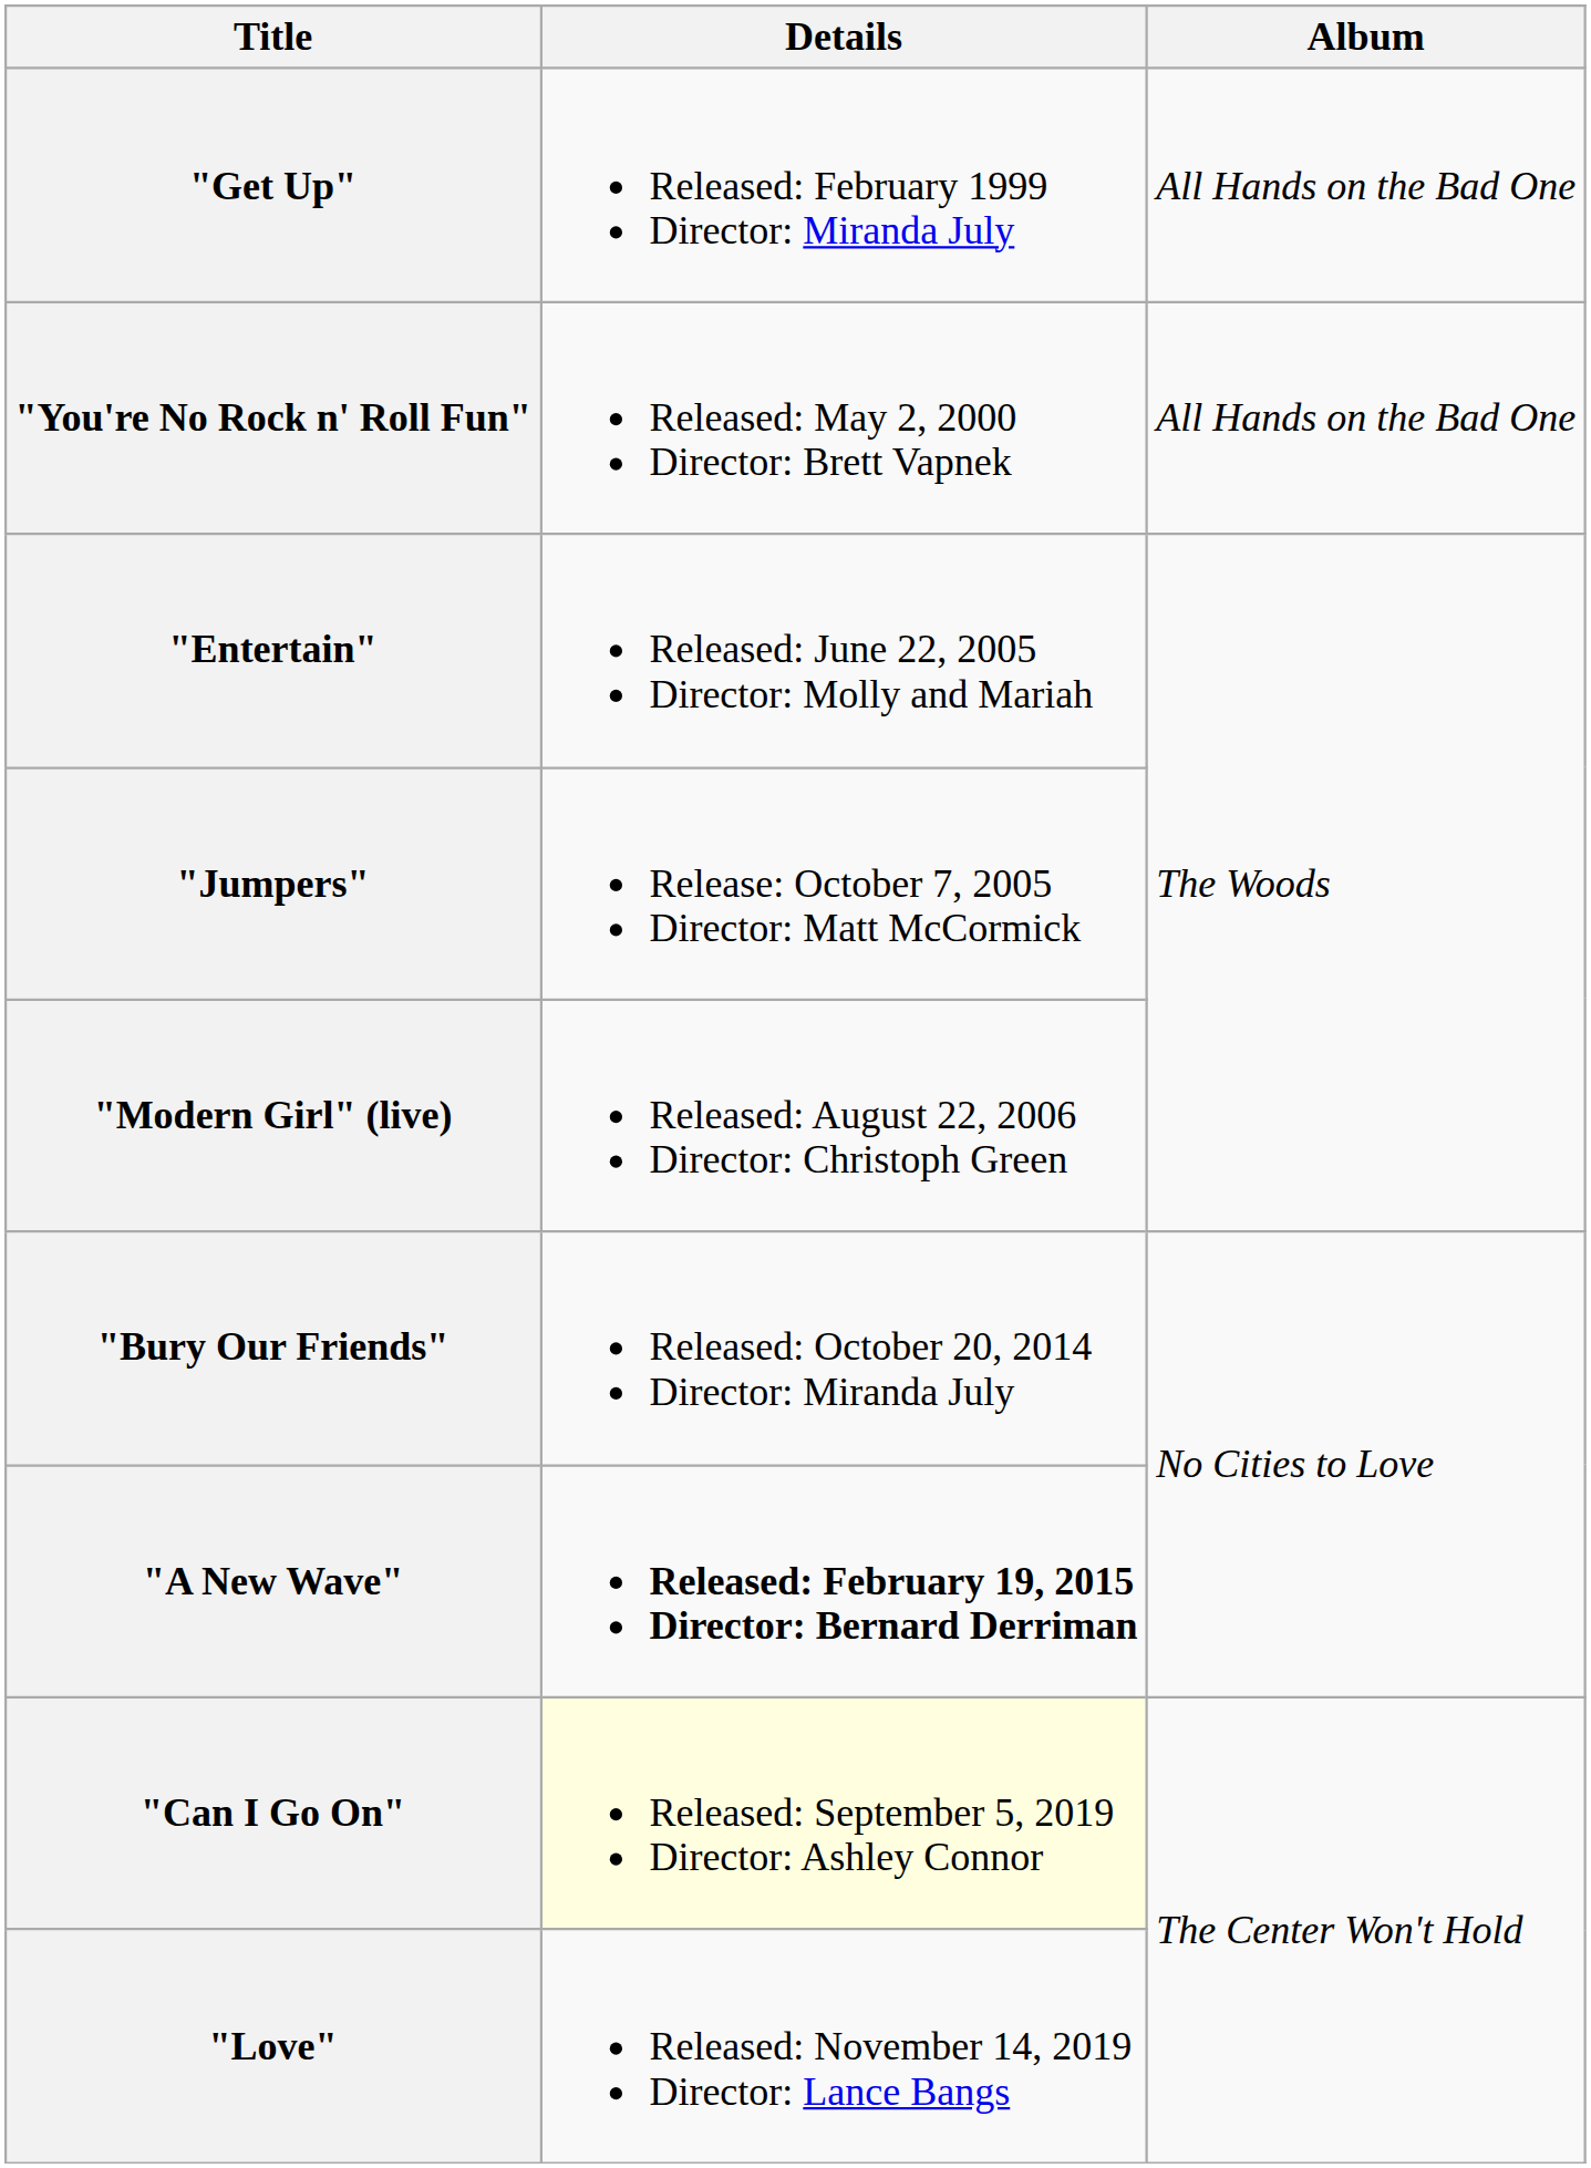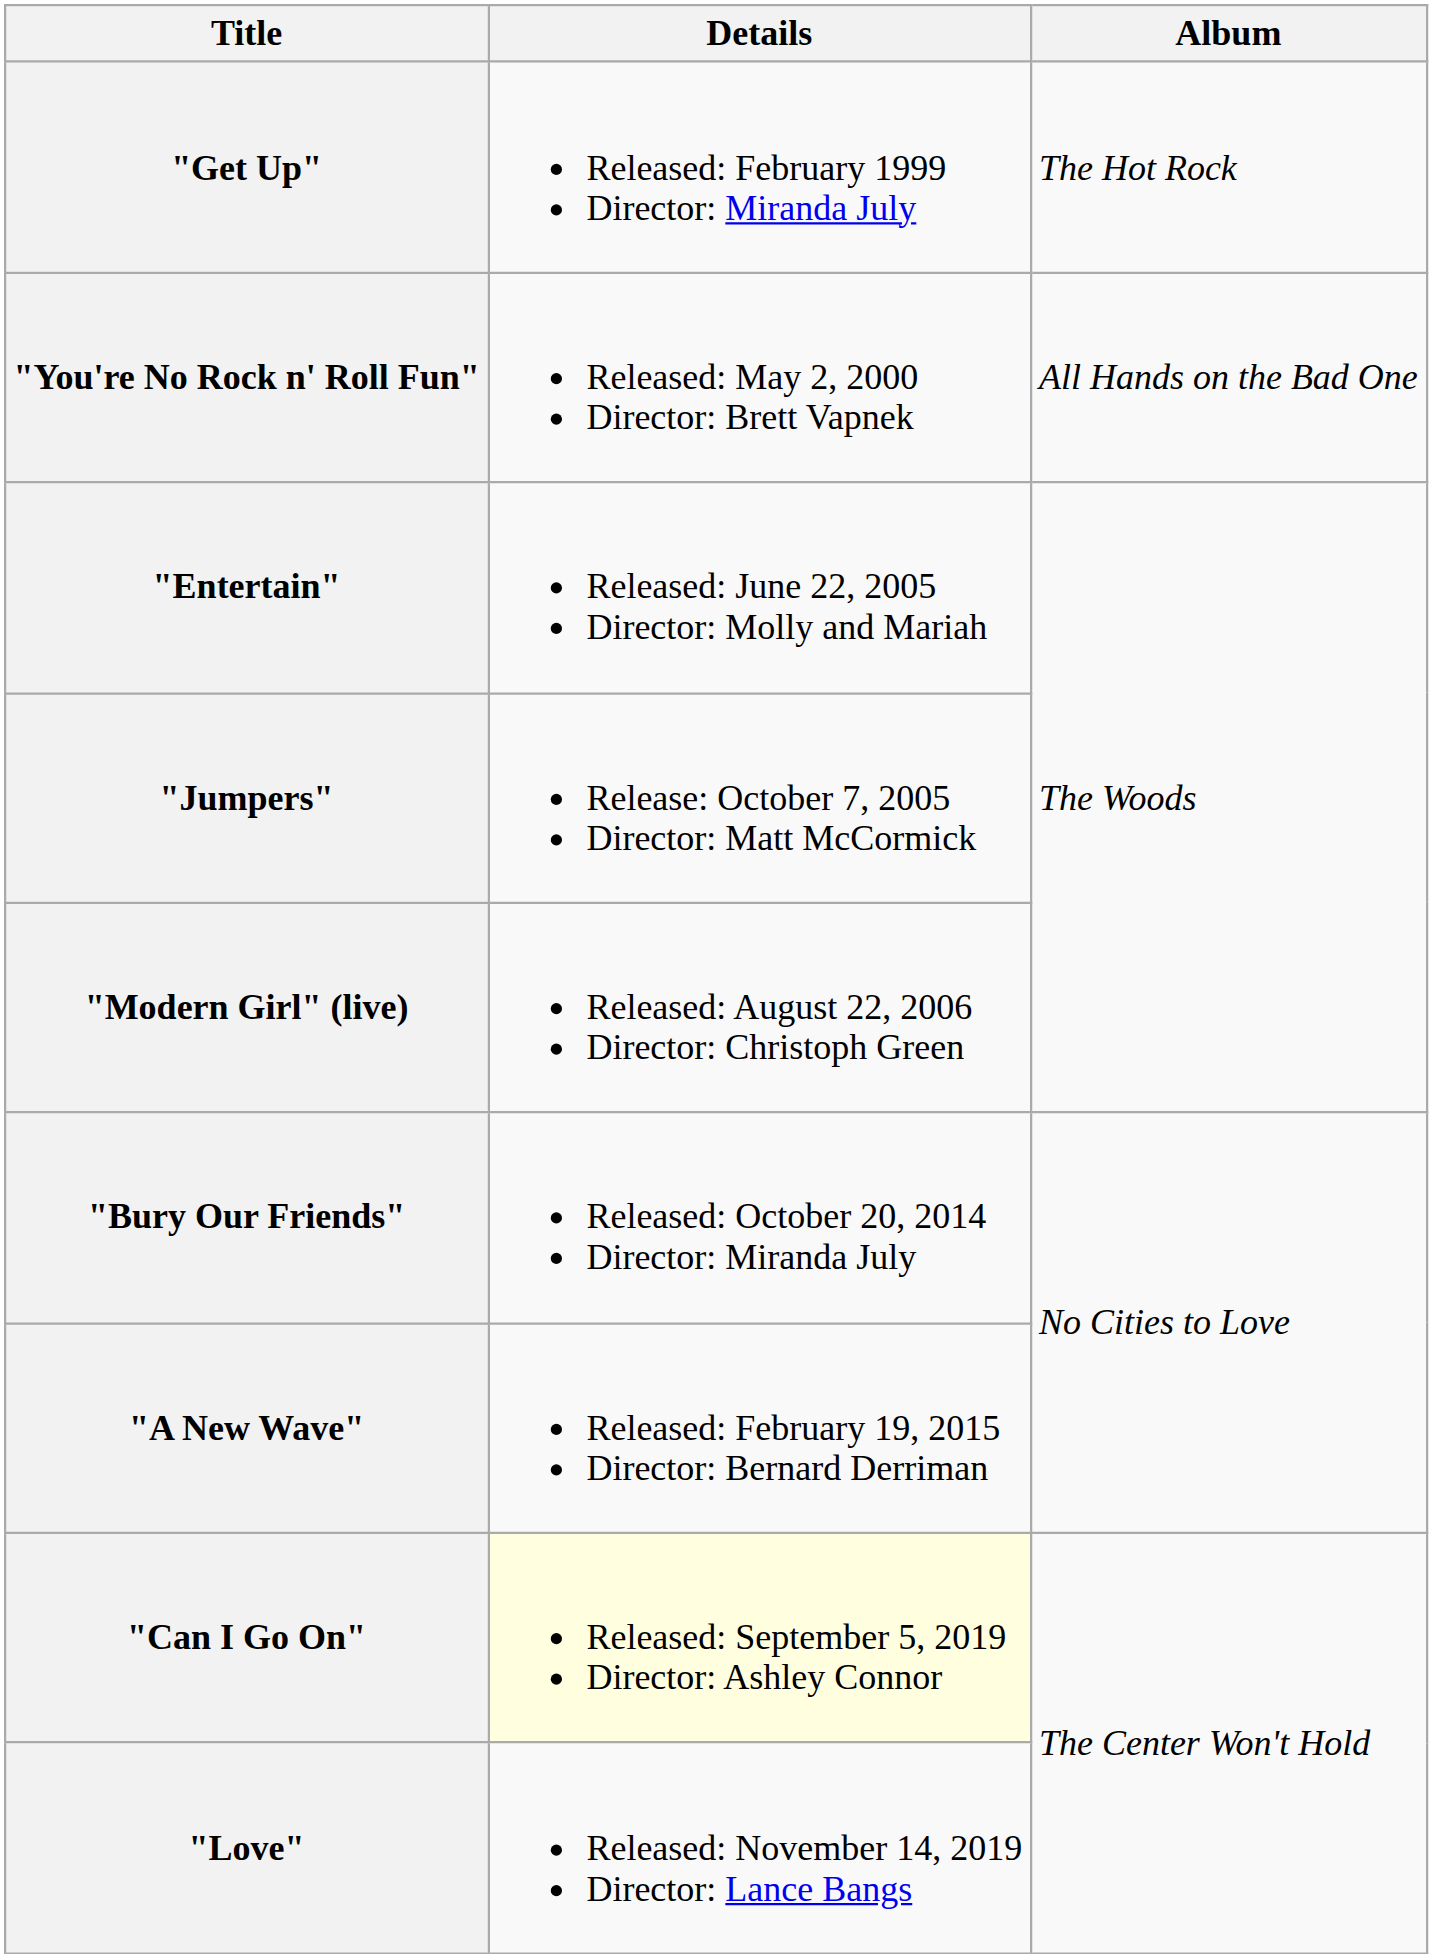"Get Up" | Album: All Hands on the Bad One -> The Hot Rock
"A New Wave" | Details: bold -> normal
